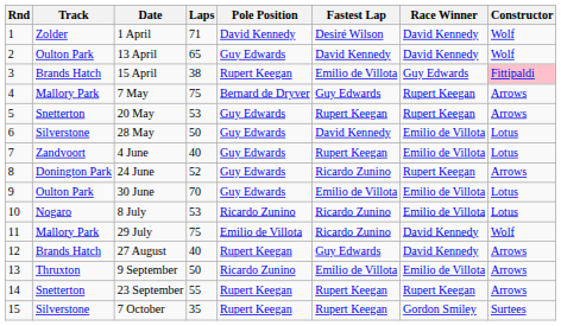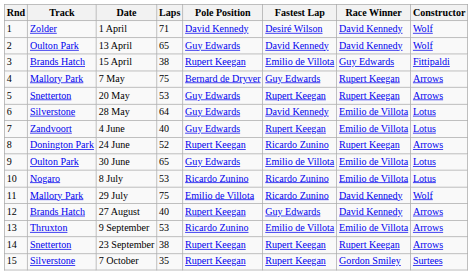15 April | Constructor: pink background -> no background
28 May | Laps: 50 -> 64
24 June | Pole Position: Guy Edwards -> Rupert Keegan
30 June | Laps: 70 -> 65
9 September | Laps: 50 -> 53
23 September | Laps: 55 -> 38
